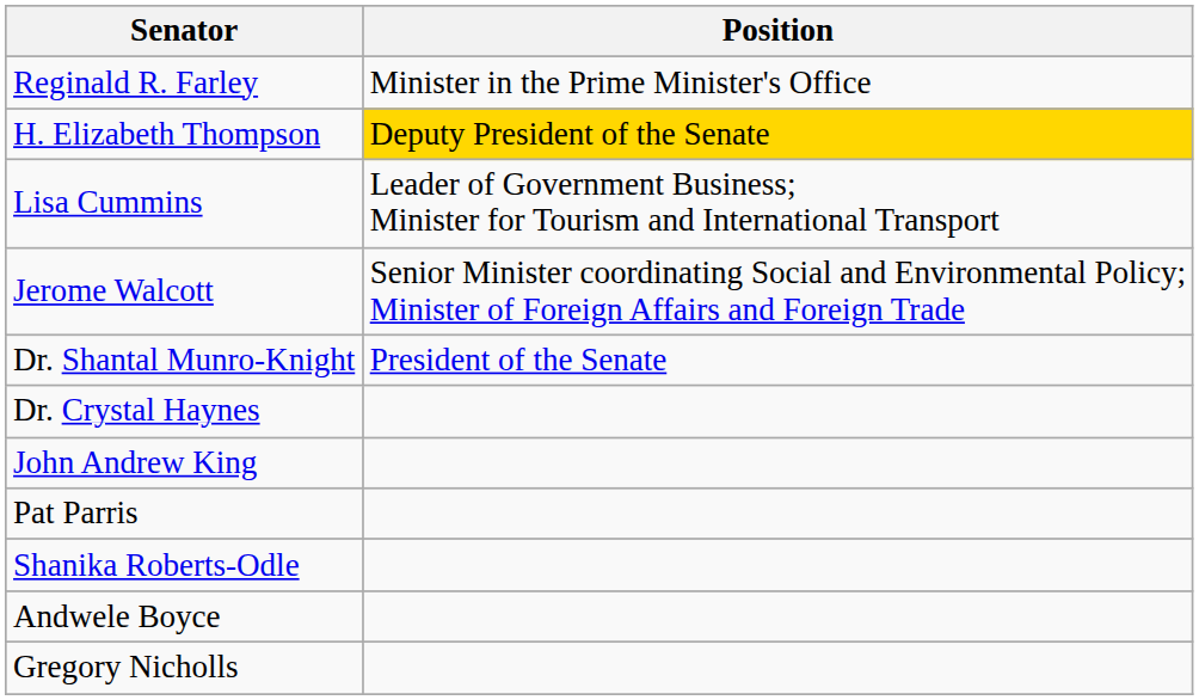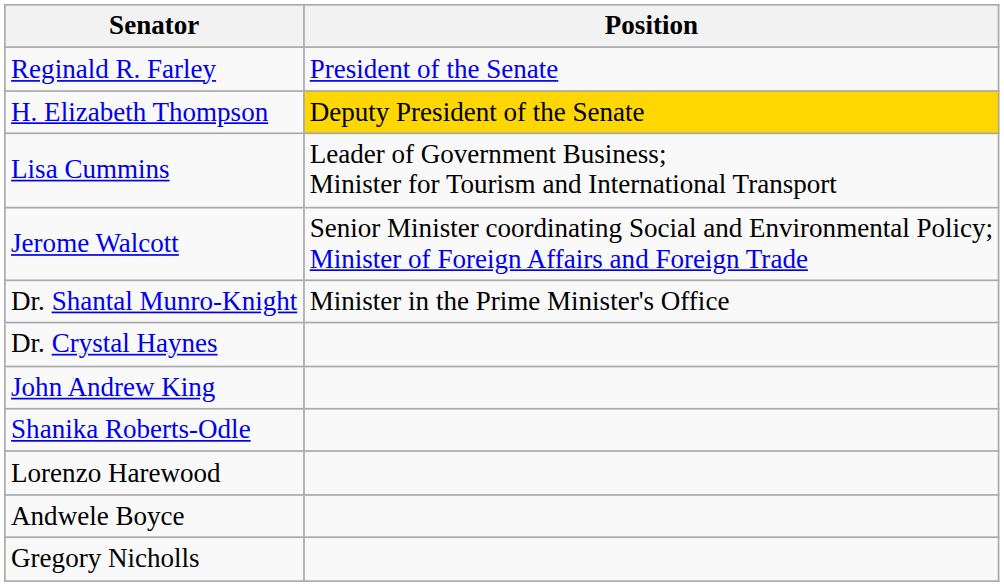Reginald R. Farley | Position: Minister in the Prime Minister's Office -> President of the Senate
Dr. Shantal Munro-Knight | Position: President of the Senate -> Minister in the Prime Minister's Office
- row: Pat Parris
+ row: Lorenzo Harewood
